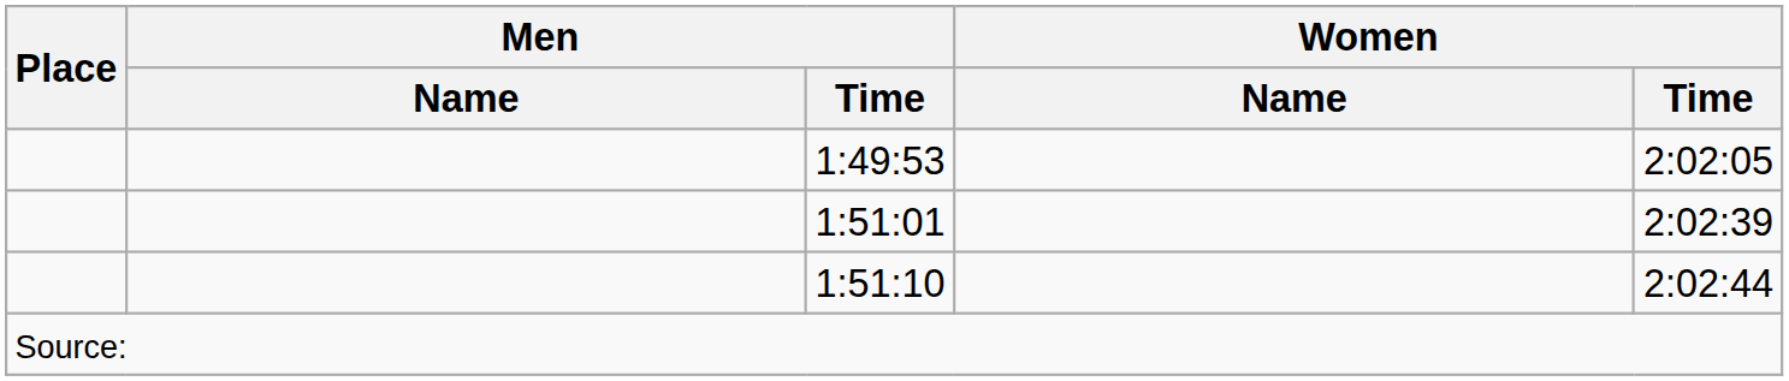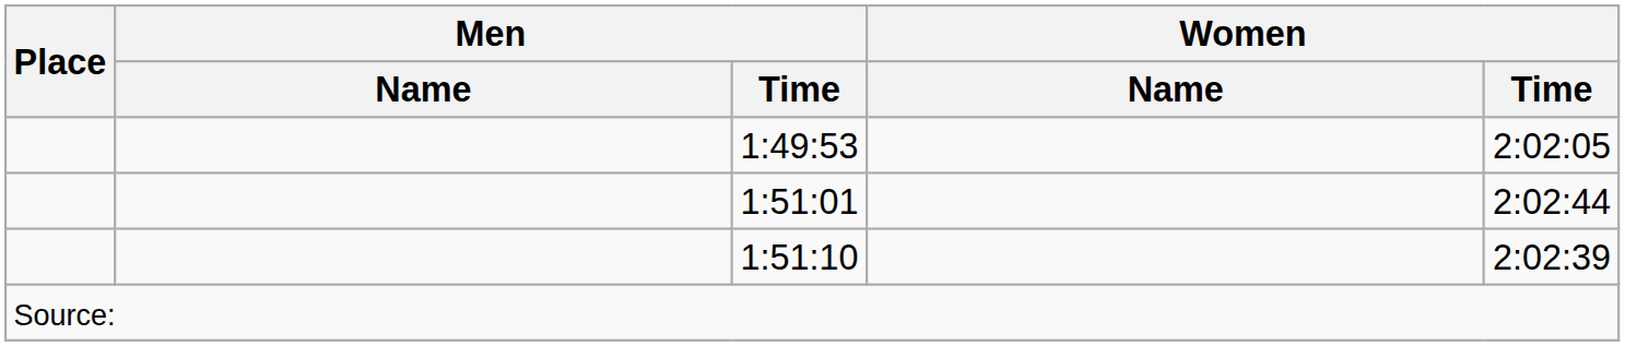1:51:01 | Women / Time: 2:02:39 -> 2:02:44
1:51:10 | Women / Time: 2:02:44 -> 2:02:39
